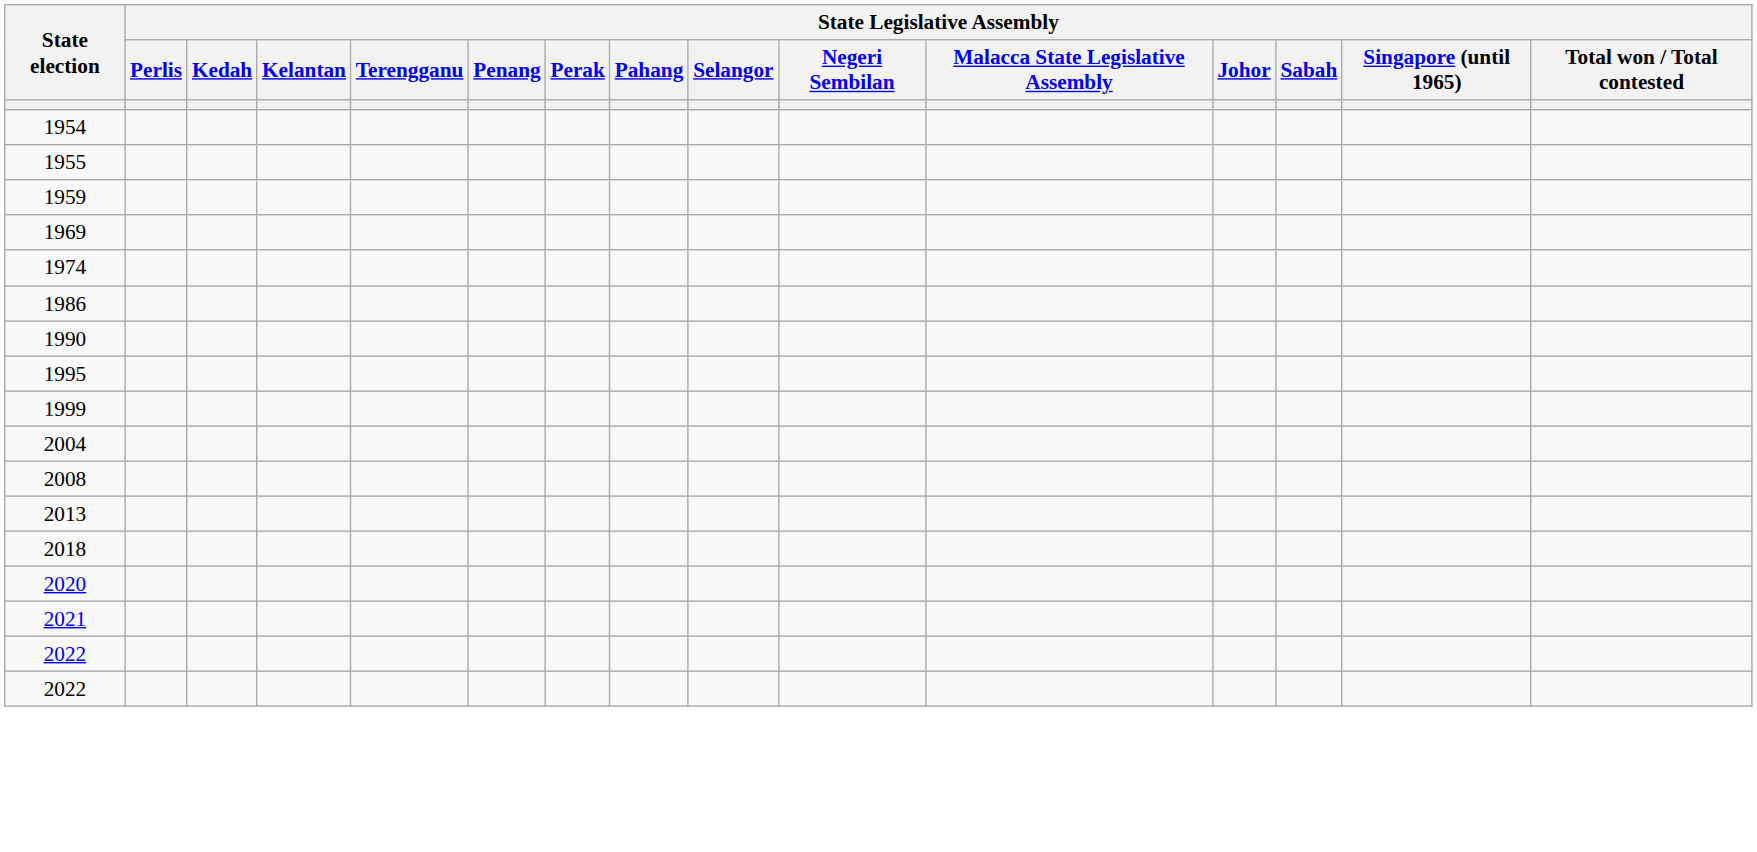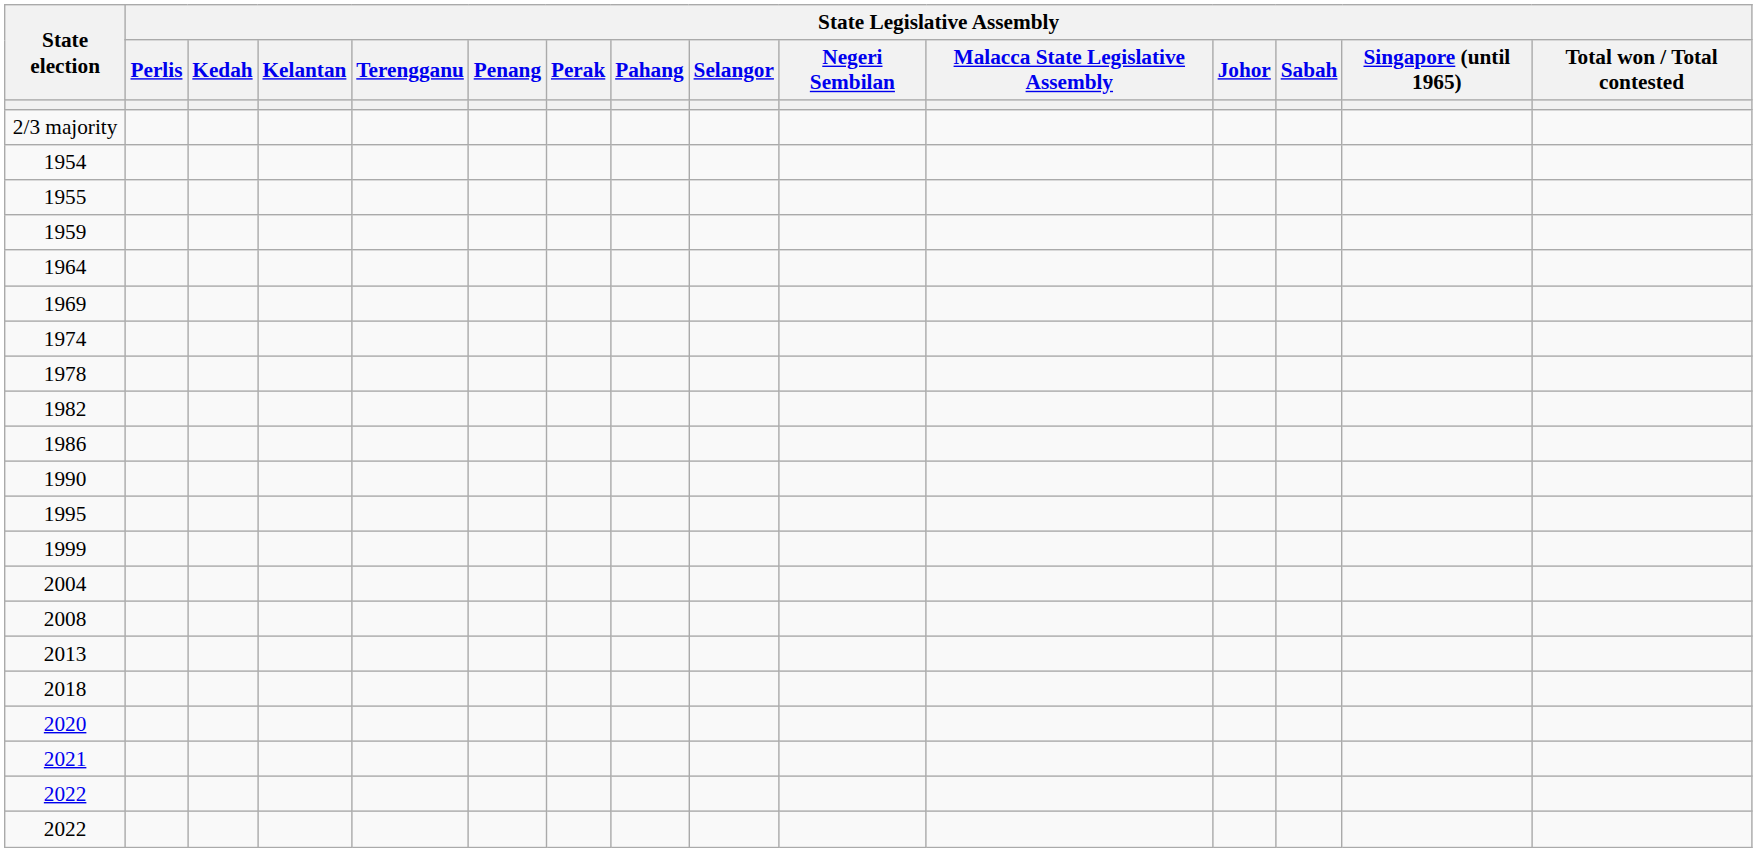+ row: 2/3 majority
+ row: 1964
+ row: 1978
+ row: 1982
